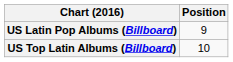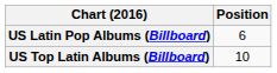US Latin Pop Albums (Billboard) | Position: 9 -> 6
